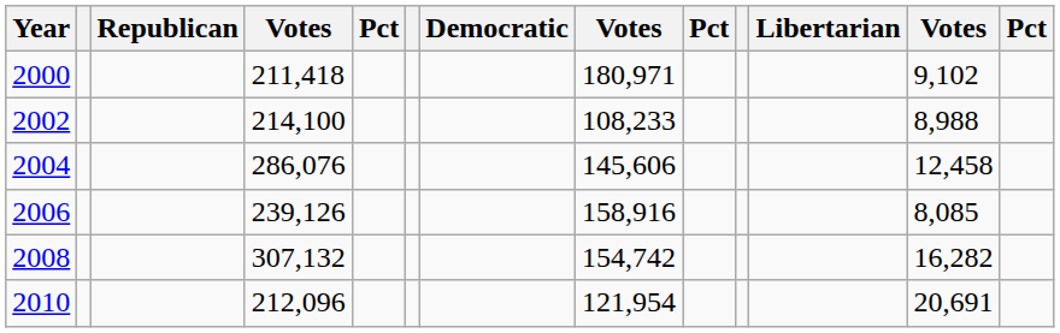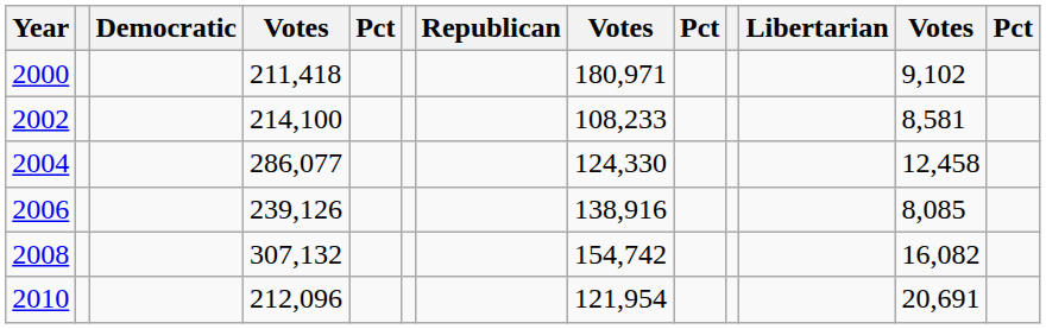columns swapped: Republican <-> Democratic
2002 | column 12: 8,988 -> 8,581
2004 | column 4: 286,076 -> 286,077
2004 | column 8: 145,606 -> 124,330
2006 | column 8: 158,916 -> 138,916
2008 | column 12: 16,282 -> 16,082
